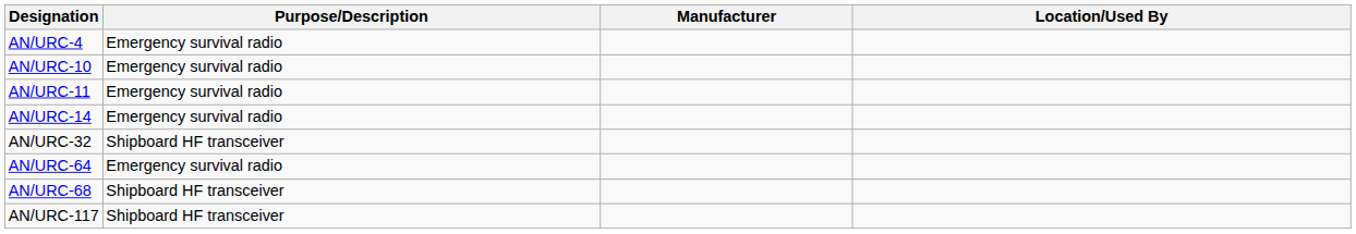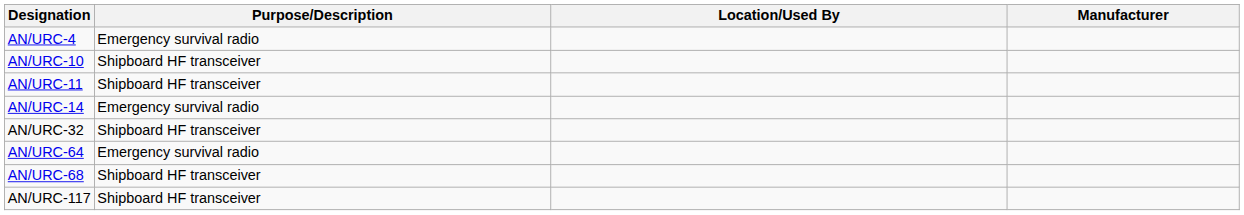columns swapped: Location/Used By <-> Manufacturer
AN/URC-10 | Purpose/Description: Emergency survival radio -> Shipboard HF transceiver
AN/URC-11 | Purpose/Description: Emergency survival radio -> Shipboard HF transceiver
